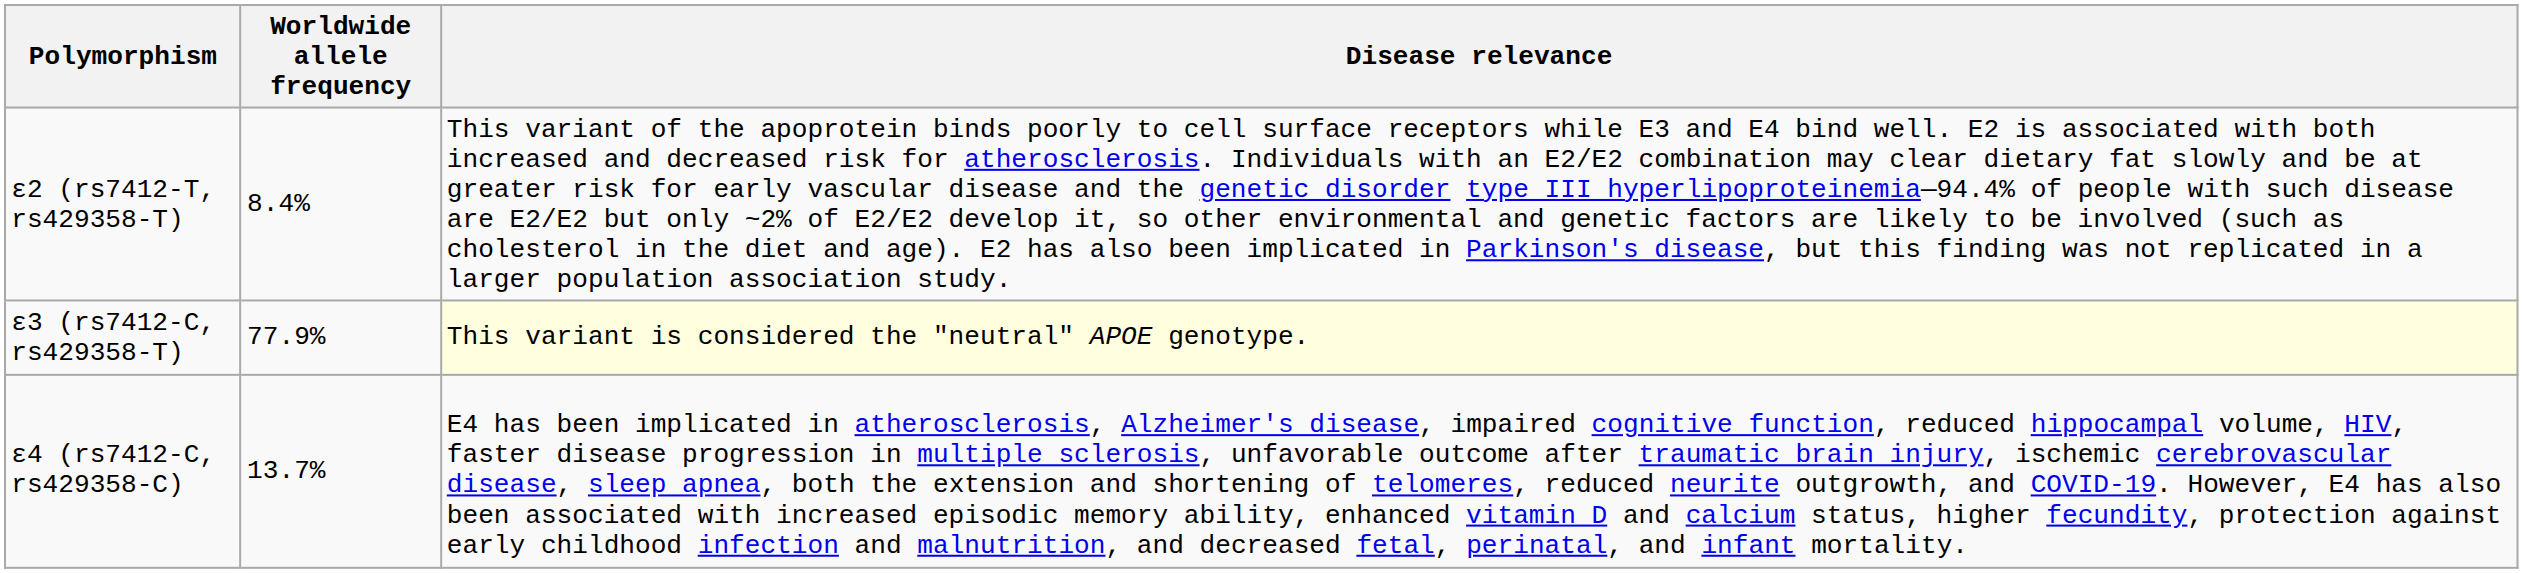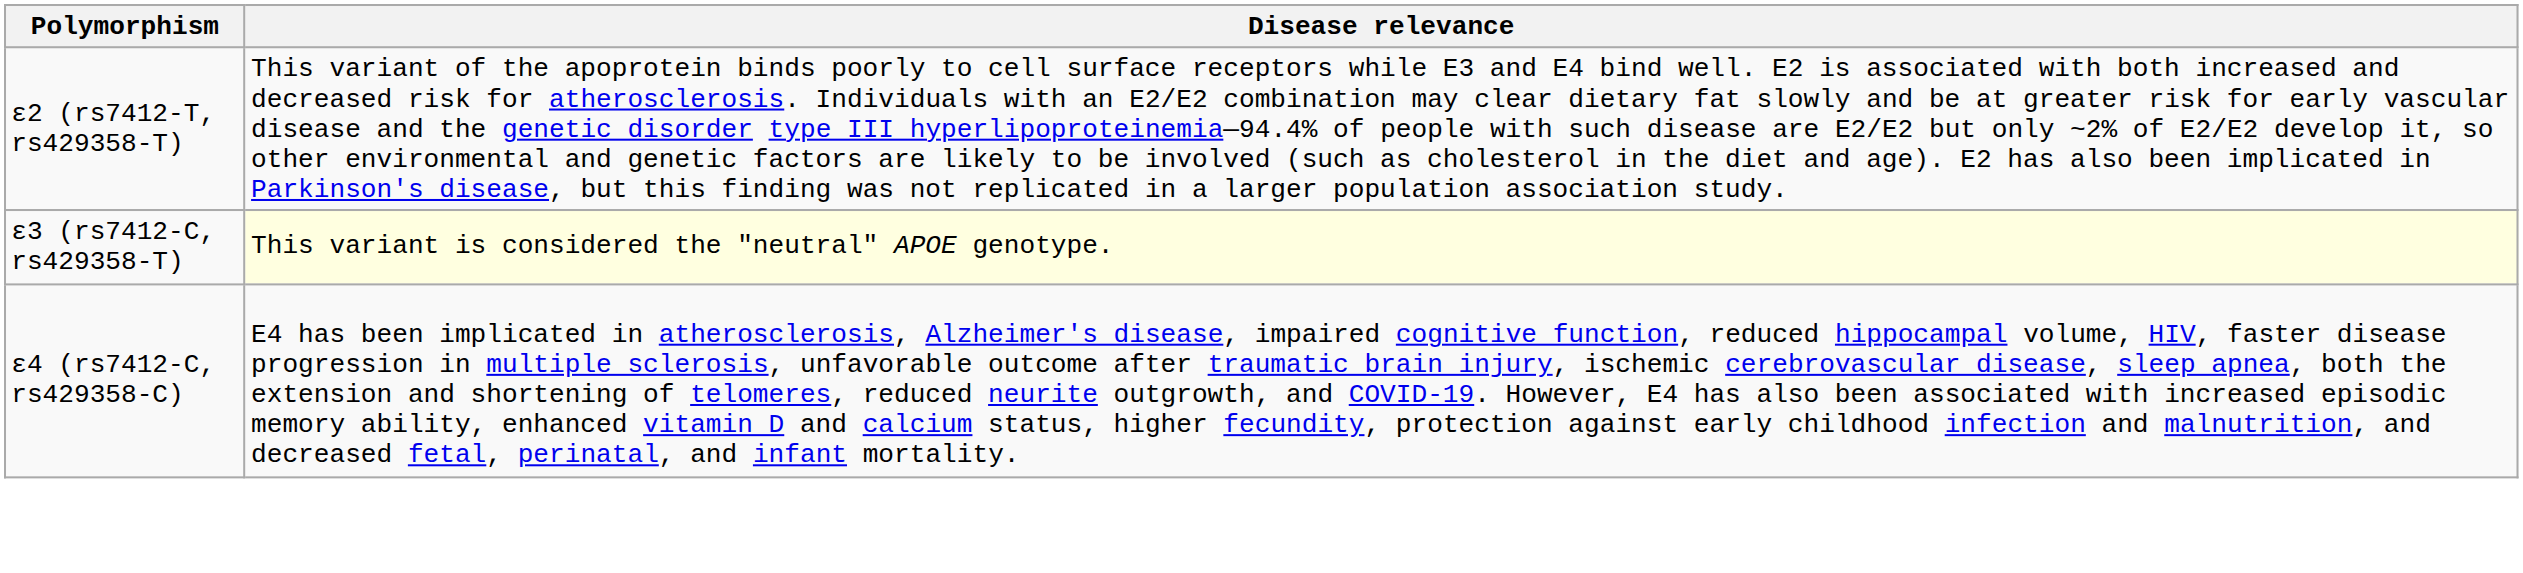- column: Worldwide allele frequency | 8.4% | 77.9% | 13.7%
